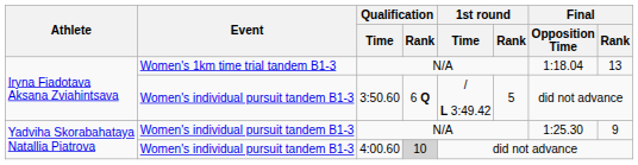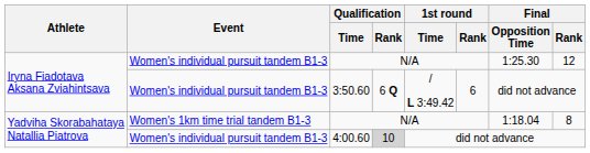Iryna Fiadotava Aksana Zviahintsava / N/A | Event: Women's 1km time trial tandem B1-3 -> Women's individual pursuit tandem B1-3
Iryna Fiadotava Aksana Zviahintsava / N/A | Final / Opposition Time: 1:18.04 -> 1:25.30
Iryna Fiadotava Aksana Zviahintsava / N/A | Final / Rank: 13 -> 12
3:50.60 | 1st round / Rank: 5 -> 6
Yadviha Skorabahataya Natallia Piatrova / N/A | Event: Women's individual pursuit tandem B1-3 -> Women's 1km time trial tandem B1-3
Yadviha Skorabahataya Natallia Piatrova / N/A | Final / Opposition Time: 1:25.30 -> 1:18.04
Yadviha Skorabahataya Natallia Piatrova / N/A | Final / Rank: 9 -> 8
